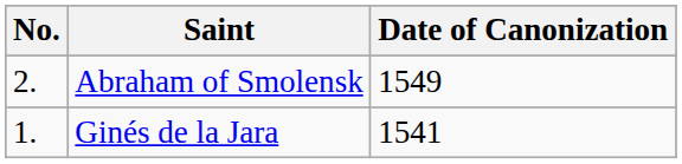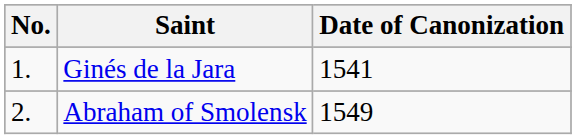rows swapped: Ginés de la Jara <-> Abraham of Smolensk
